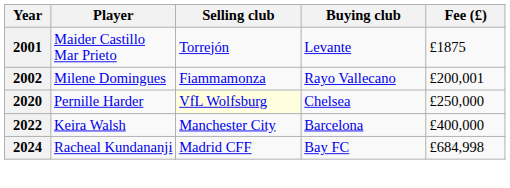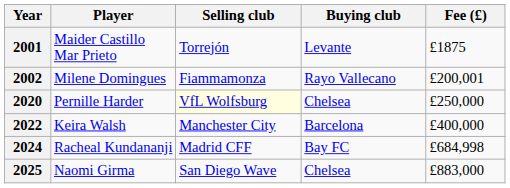+ row: 2025 | Naomi Girma | San Diego Wave | Chelsea | £883,000
